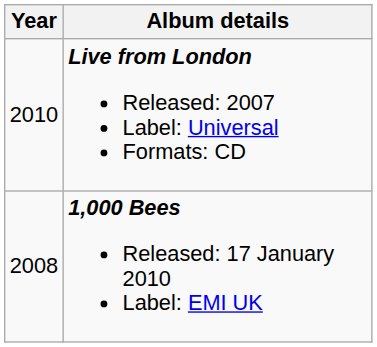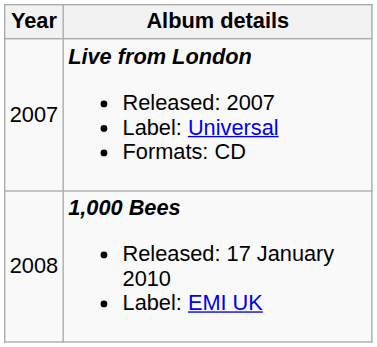Live from London Released: 2007 Label: Universal Formats: CD | Year: 2010 -> 2007
